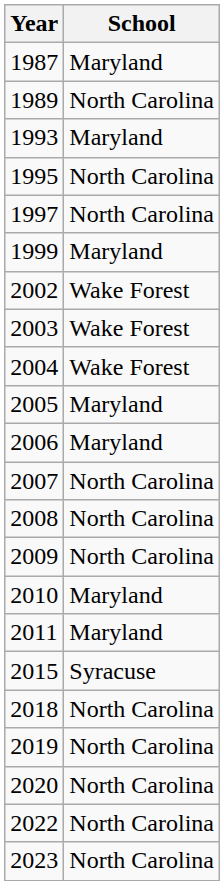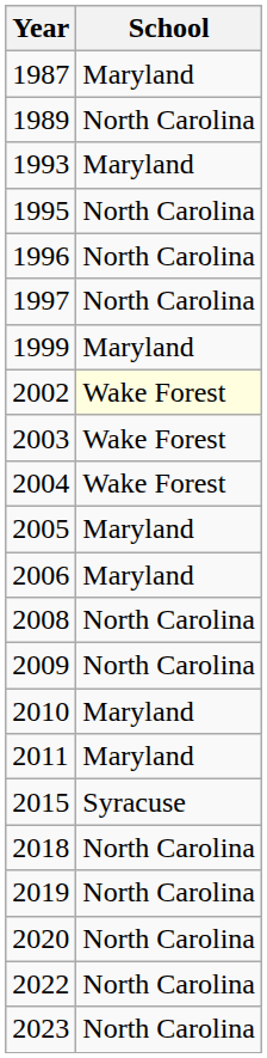+ row: 1996 | North Carolina
2002 | School: no background -> lightyellow background
- row: 2007 | North Carolina
